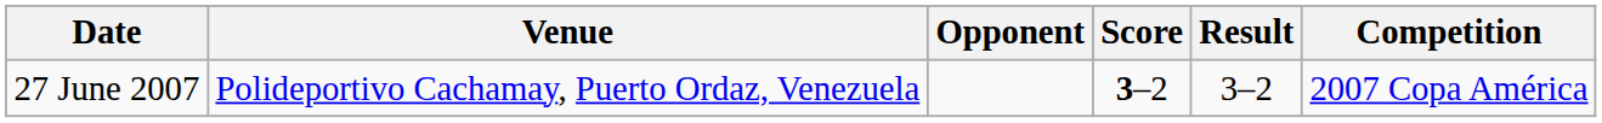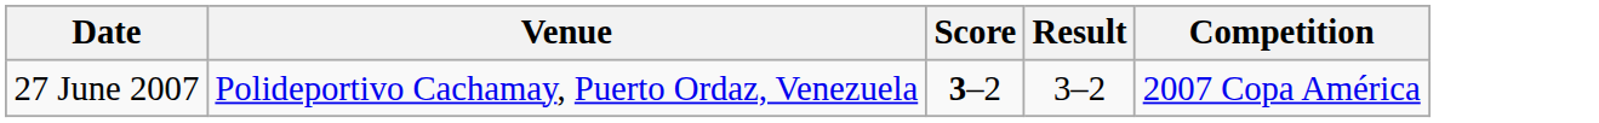- column: Opponent
